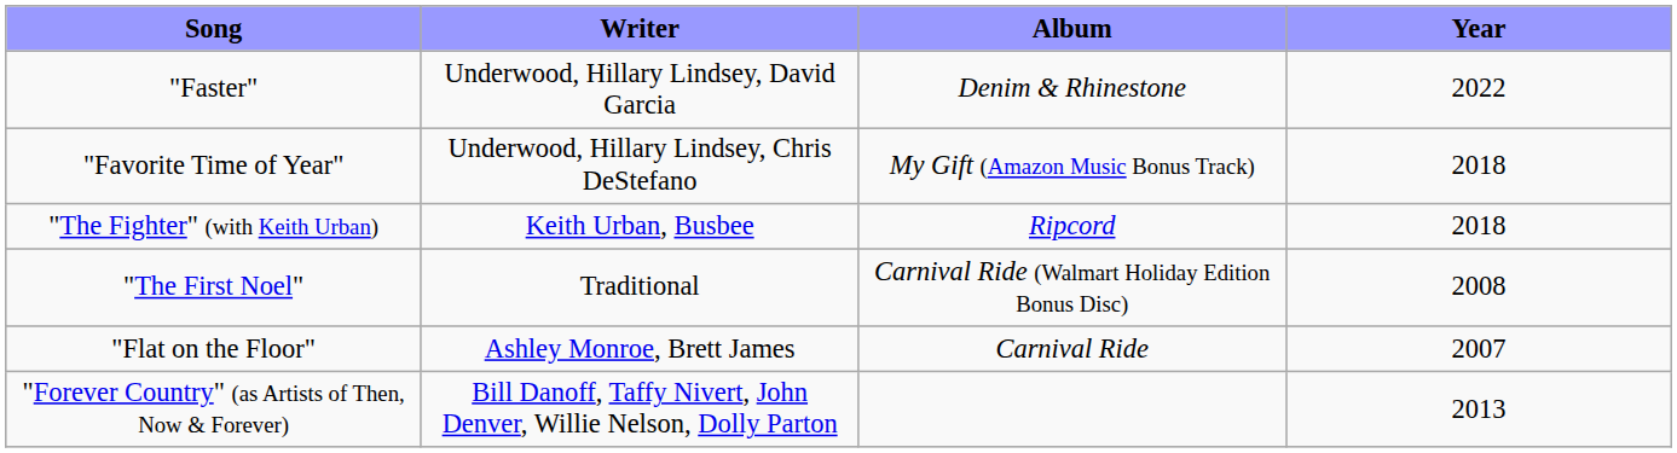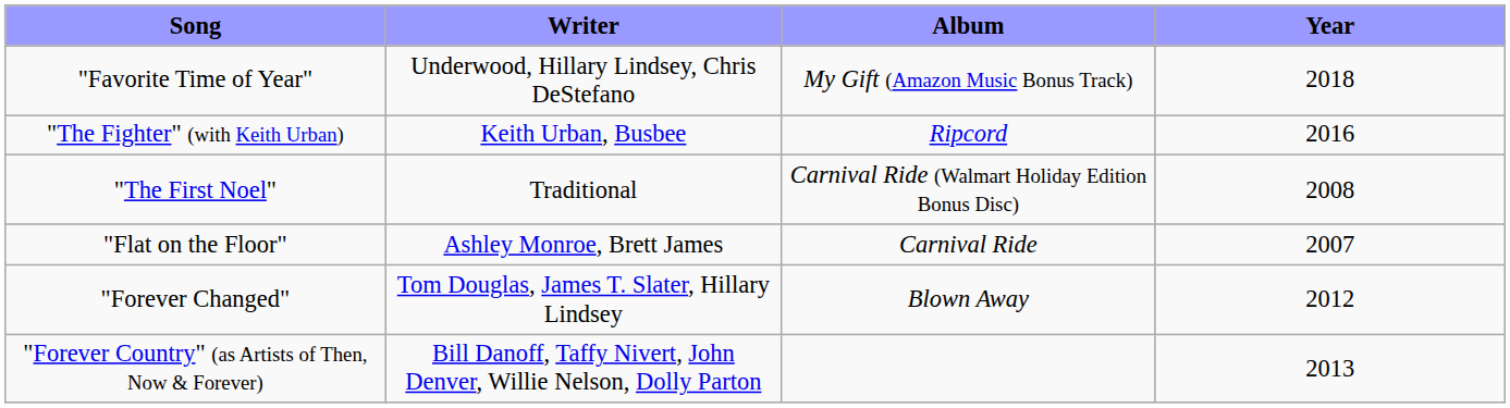- row: "Faster" | Underwood, Hillary Lindsey, David Garcia | Denim & Rhinestone | 2022
"The Fighter" (with Keith Urban) | Year: 2018 -> 2016
+ row: "Forever Changed" | Tom Douglas, James T. Slater, Hillary Lindsey | Blown Away | 2012
